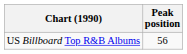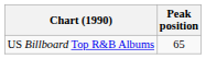US Billboard Top R&B Albums | Peak position: 56 -> 65
